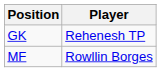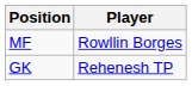rows swapped: GK <-> MF
